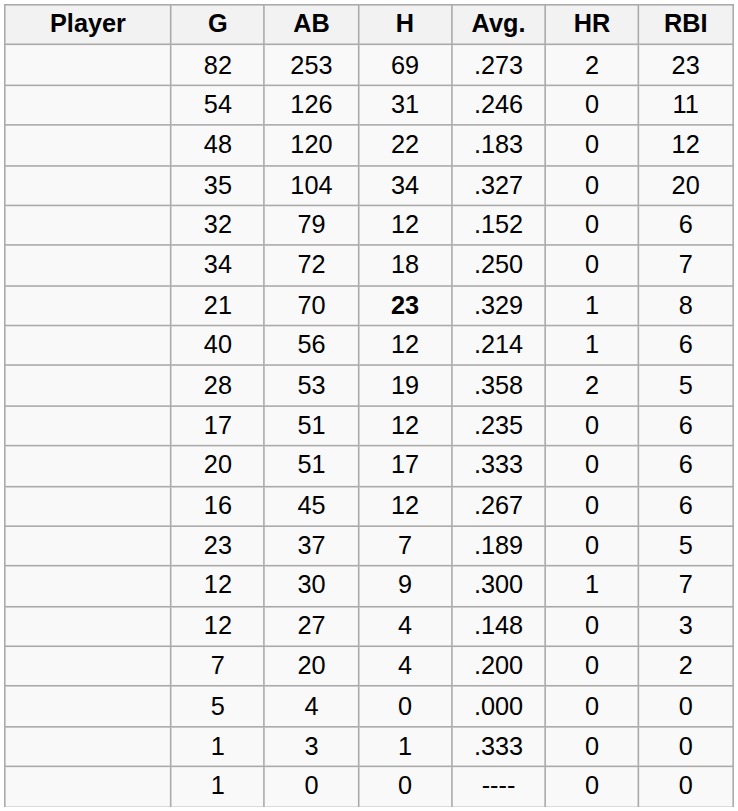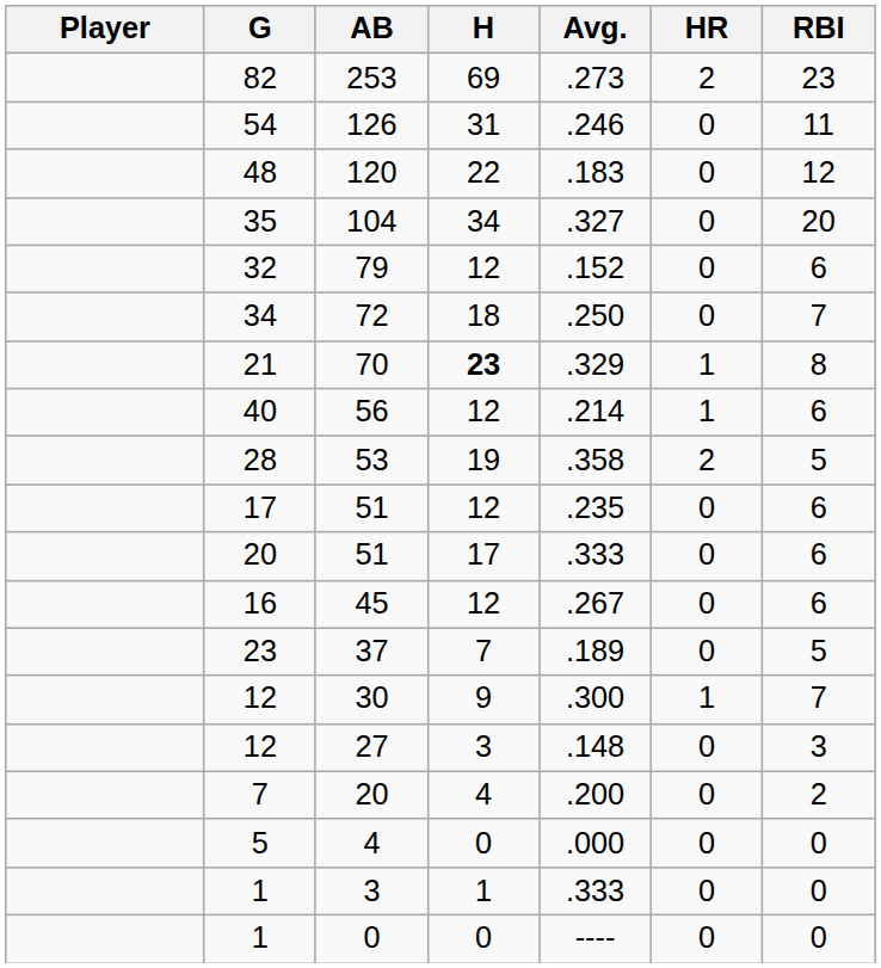27 | H: 4 -> 3
